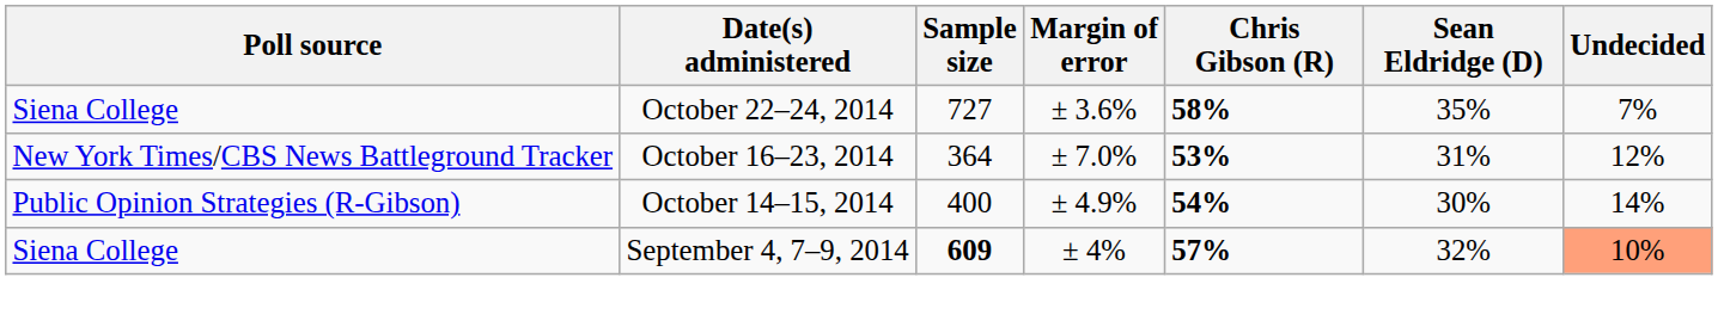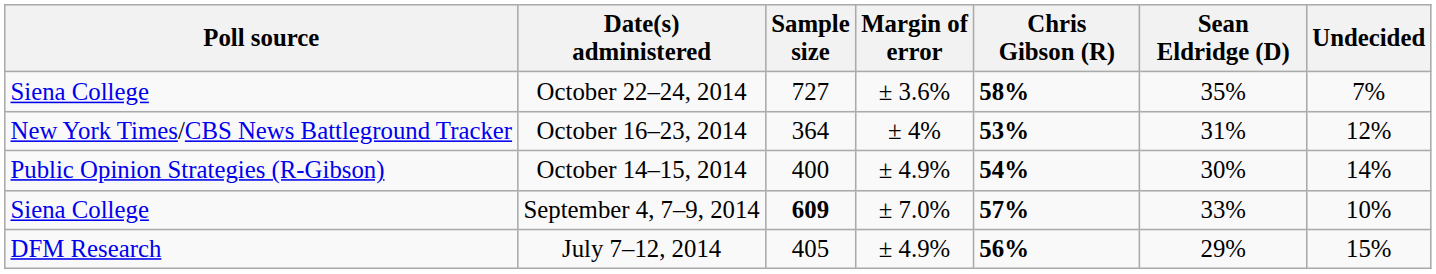October 16–23, 2014 | Margin of error: ± 7.0% -> ± 4%
September 4, 7–9, 2014 | Margin of error: ± 4% -> ± 7.0%
September 4, 7–9, 2014 | Sean Eldridge (D): 32% -> 33%
September 4, 7–9, 2014 | Undecided: lightsalmon background -> no background
+ row: DFM Research | July 7–12, 2014 | 405 | ± 4.9% | 56% | 29% | 15%
